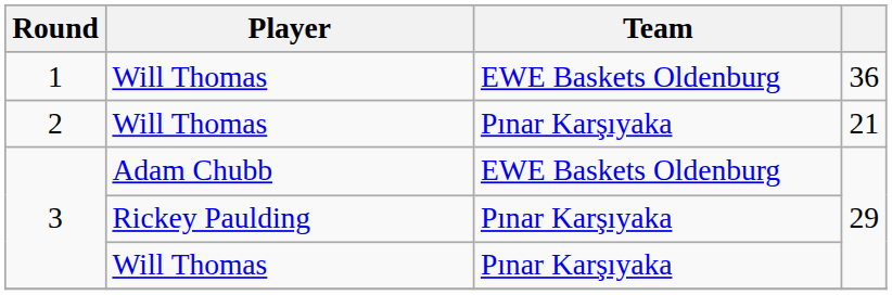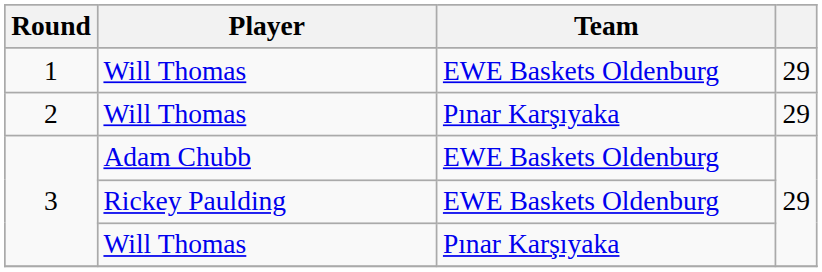1 | column 4: 36 -> 29
2 | column 4: 21 -> 29
3 / Rickey Paulding | Team: Pınar Karşıyaka -> EWE Baskets Oldenburg
